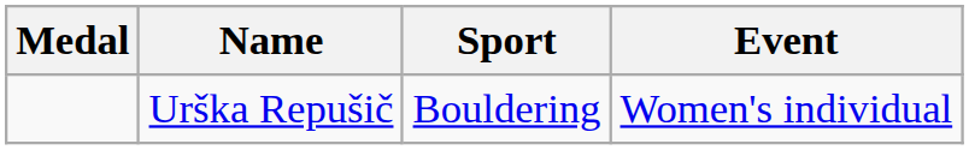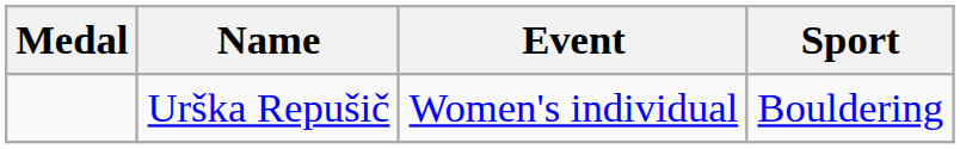columns swapped: Sport <-> Event
